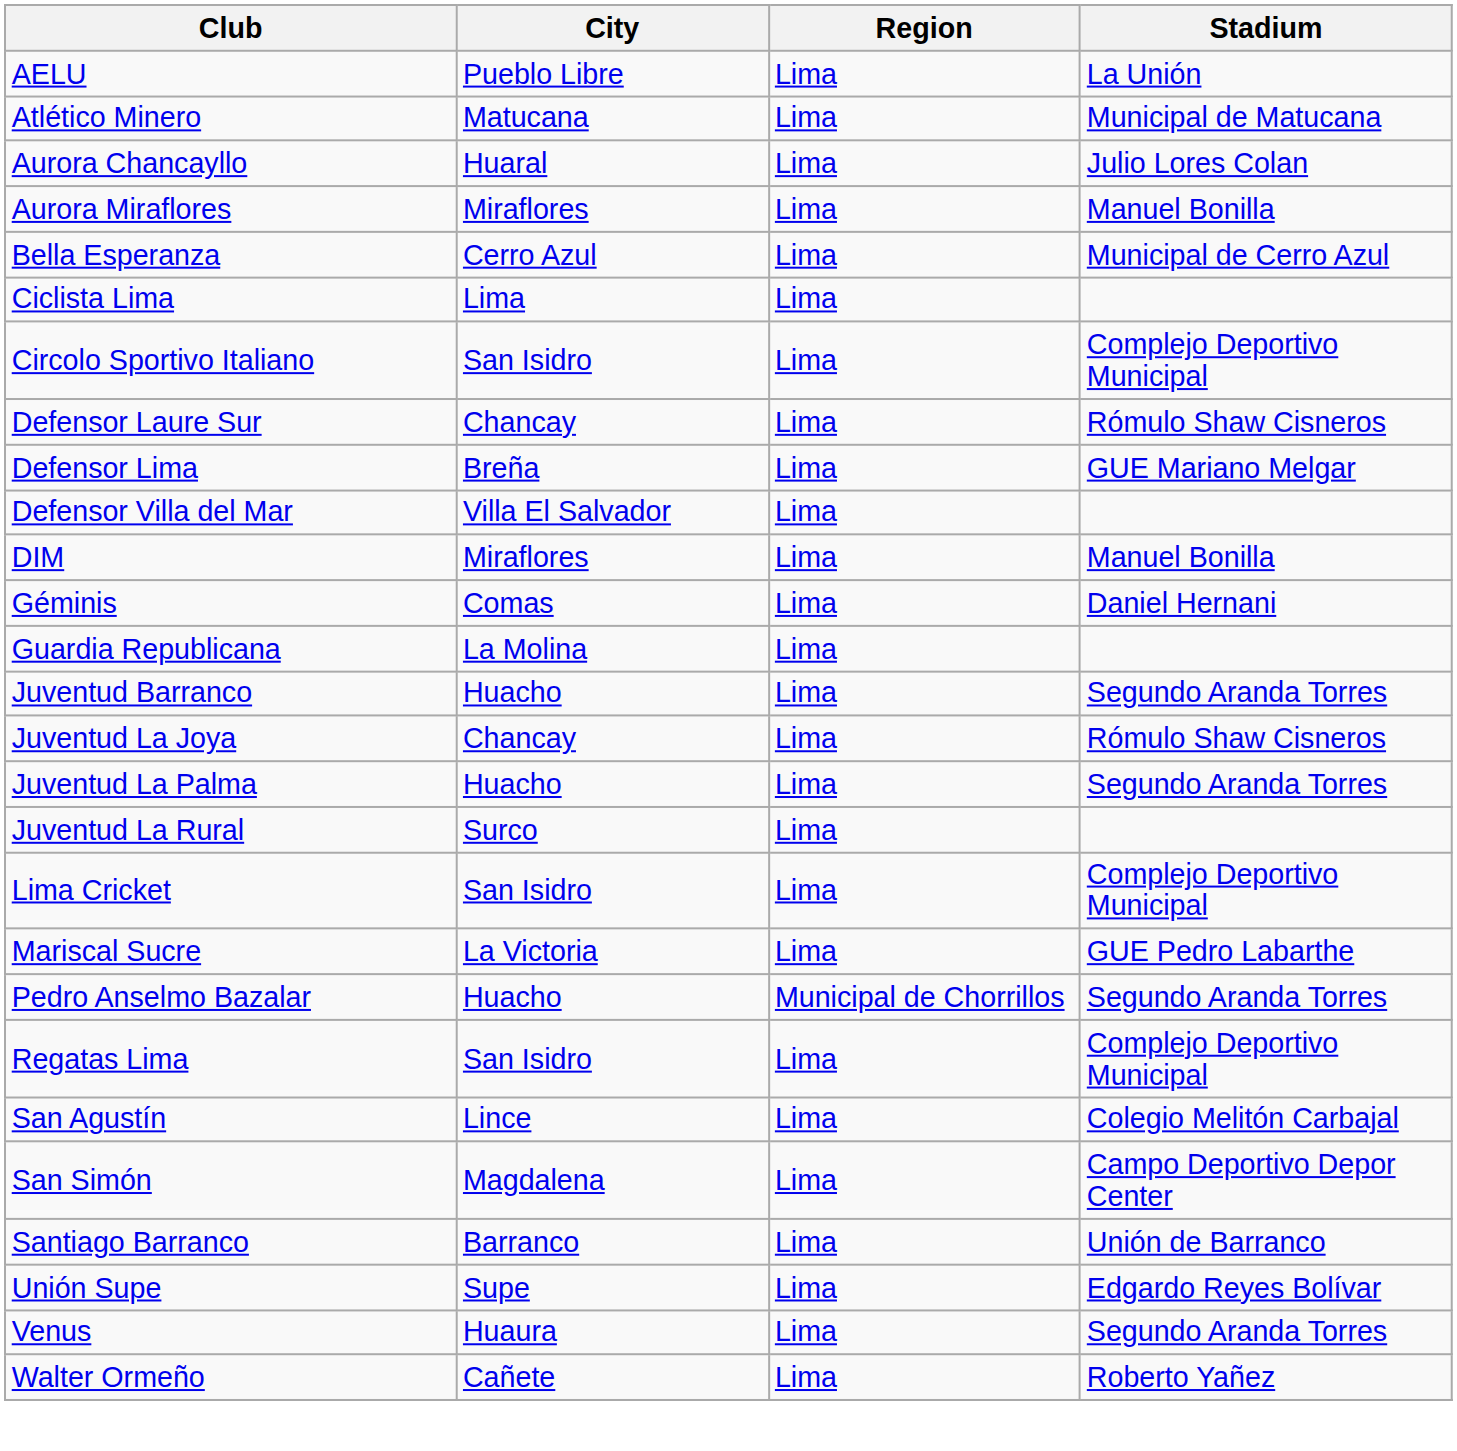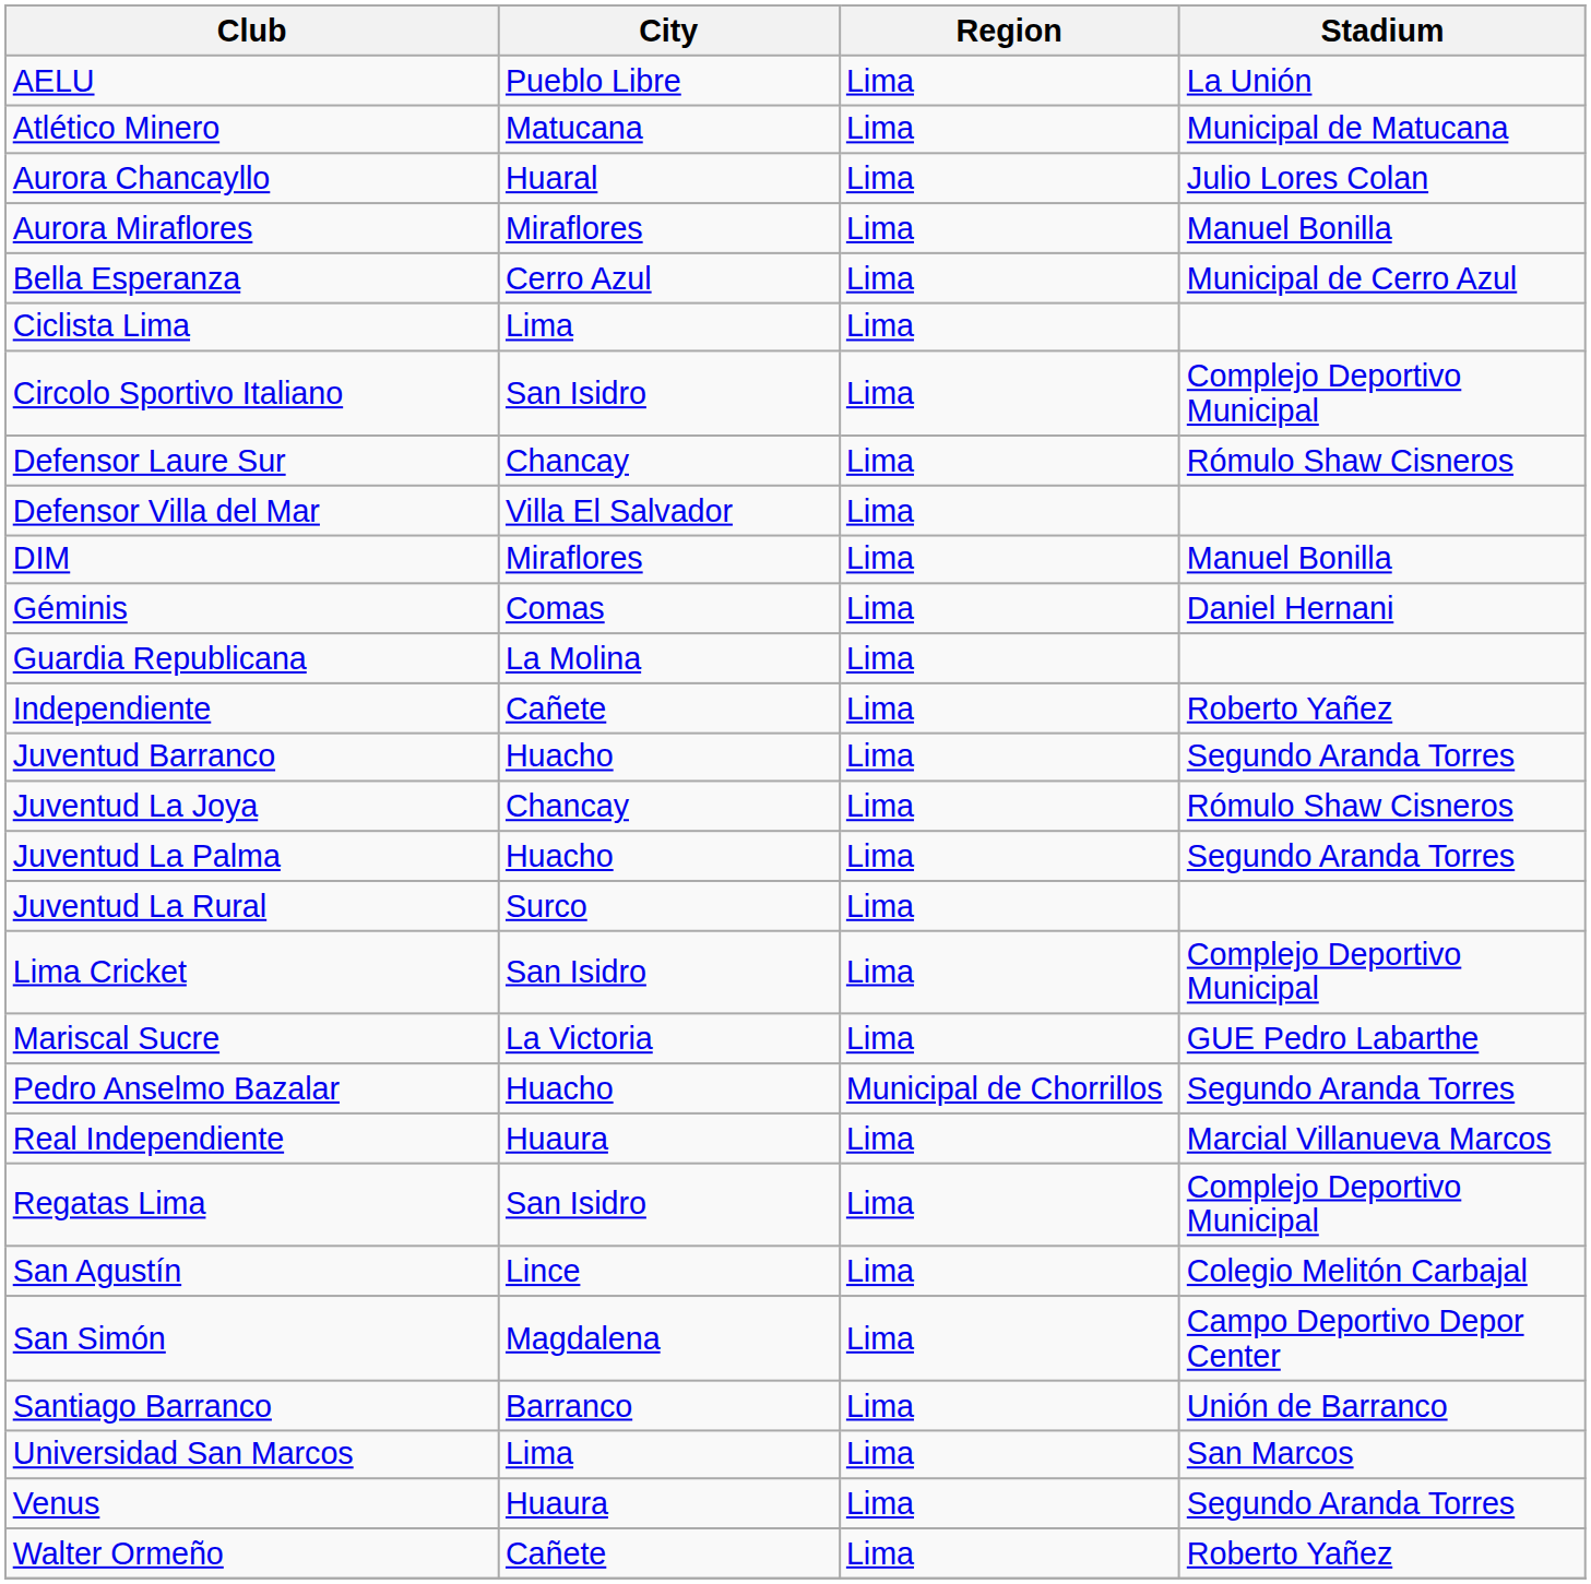- row: Defensor Lima | Breña | Lima | GUE Mariano Melgar
+ row: Independiente | Cañete | Lima | Roberto Yañez
+ row: Real Independiente | Huaura | Lima | Marcial Villanueva Marcos
- row: Unión Supe | Supe | Lima | Edgardo Reyes Bolívar
+ row: Universidad San Marcos | Lima | Lima | San Marcos
